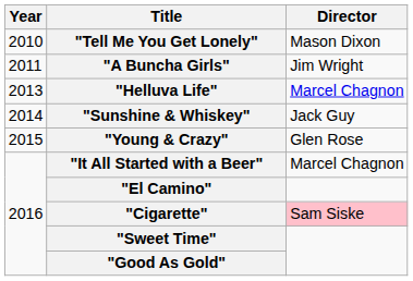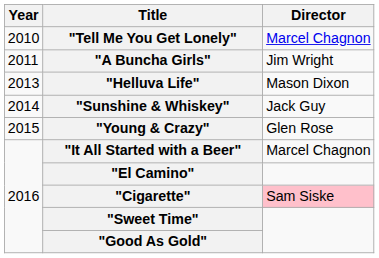"Tell Me You Get Lonely" | Director: Mason Dixon -> Marcel Chagnon
"Helluva Life" | Director: Marcel Chagnon -> Mason Dixon
